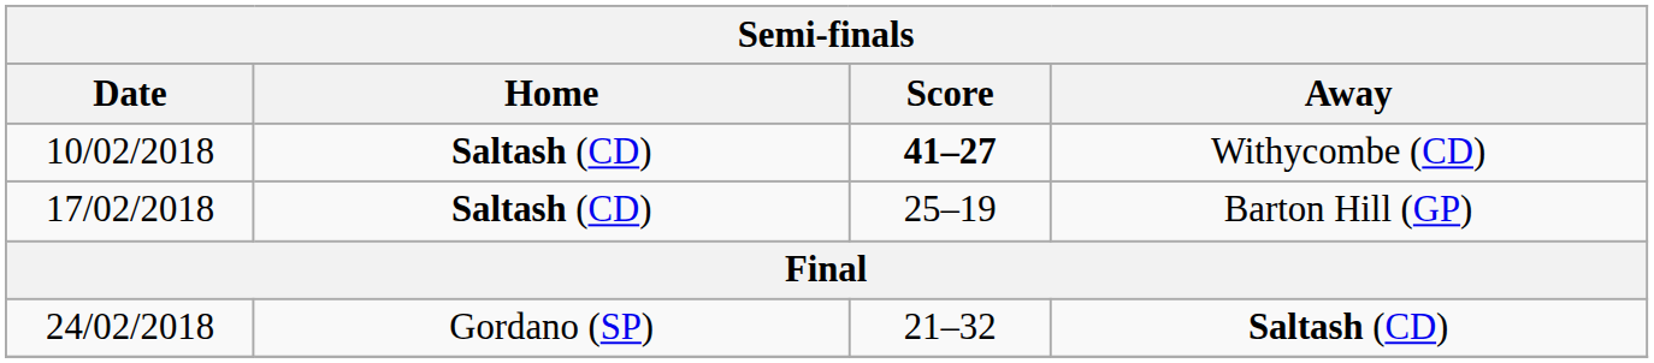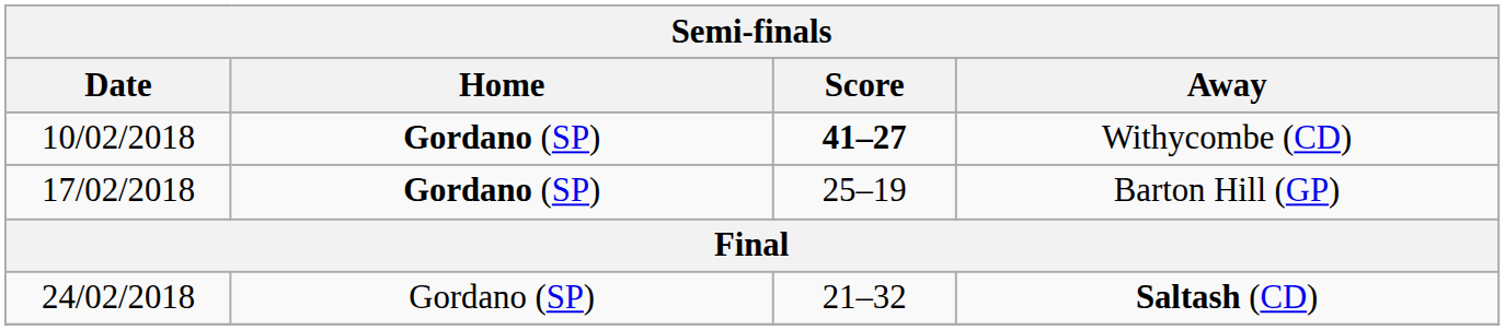Withycombe (CD) | Home: Saltash (CD) -> Gordano (SP)
Barton Hill (GP) | Home: Saltash (CD) -> Gordano (SP)
